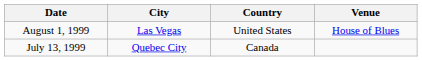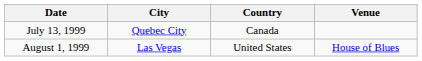rows swapped: July 13, 1999 <-> August 1, 1999
